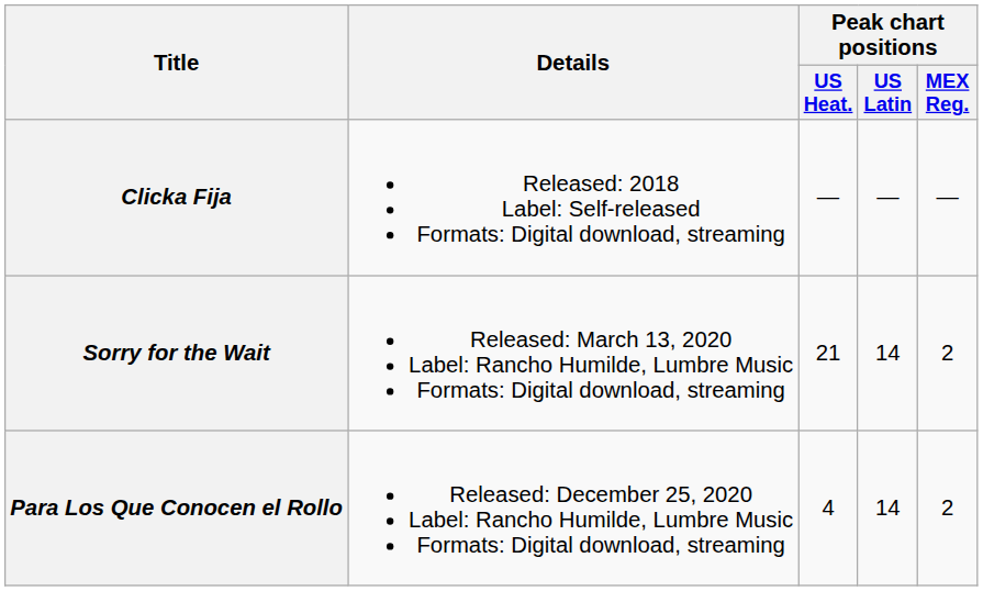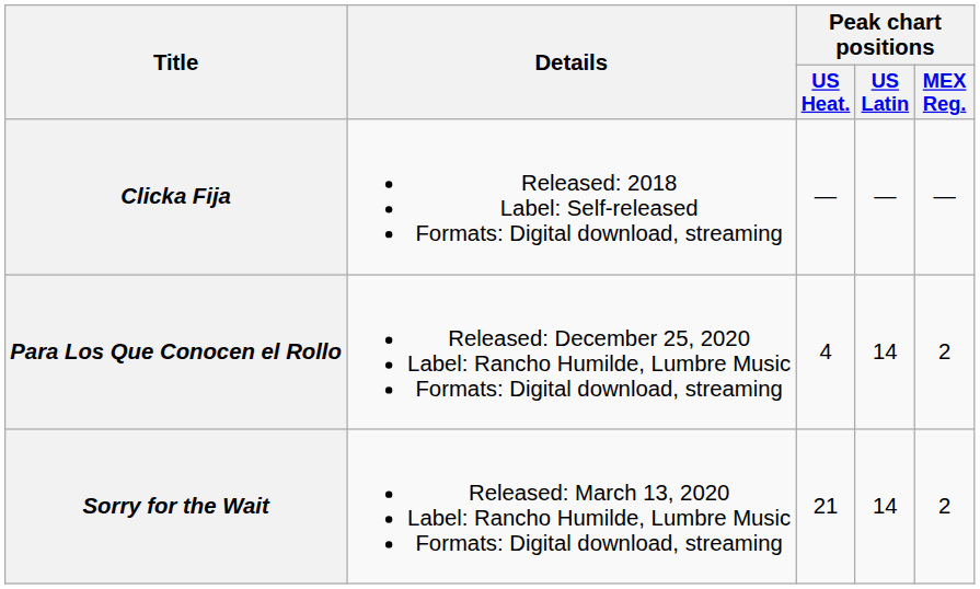rows swapped: Sorry for the Wait <-> Para Los Que Conocen el Rollo
